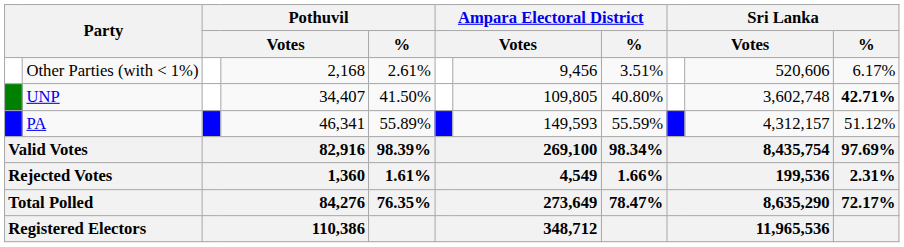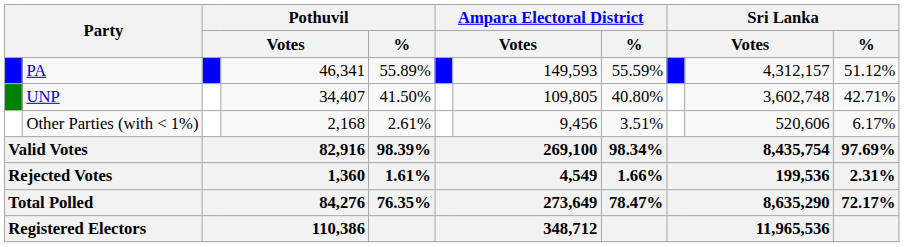rows swapped: PA <-> Other Parties (with < 1%)
UNP | Sri Lanka / %: bold -> normal
